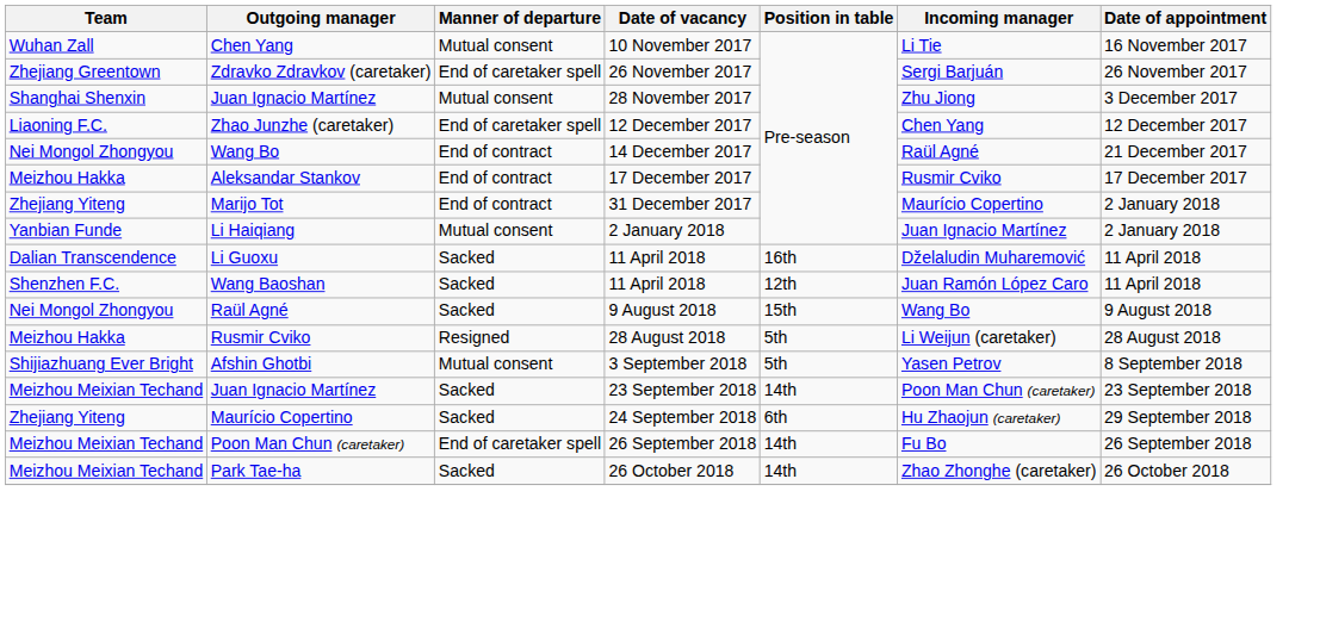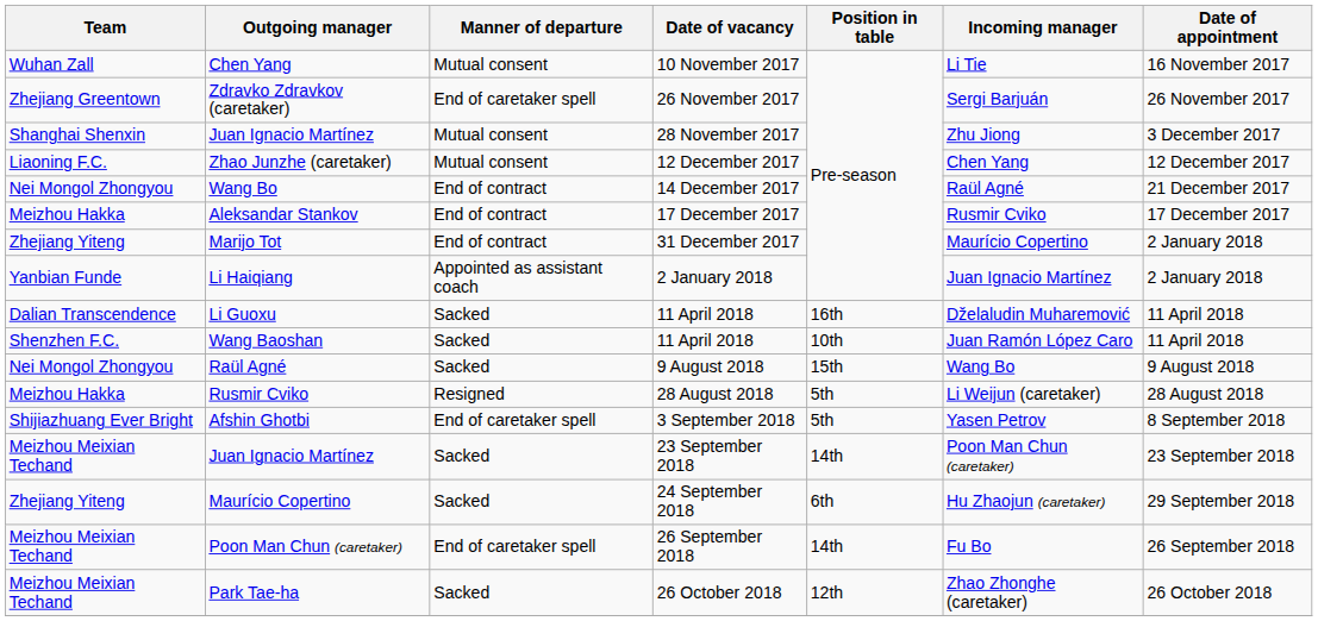Zhao Junzhe (caretaker) | Manner of departure: End of caretaker spell -> Mutual consent
Li Haiqiang | Manner of departure: Mutual consent -> Appointed as assistant coach
Wang Baoshan | Position in table: 12th -> 10th
Afshin Ghotbi | Manner of departure: Mutual consent -> End of caretaker spell
Park Tae-ha | Position in table: 14th -> 12th
